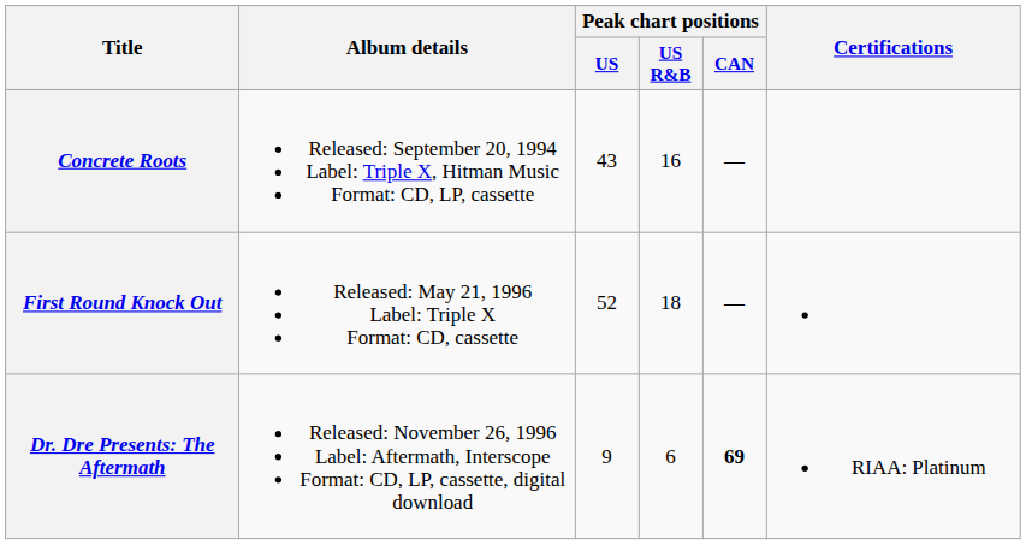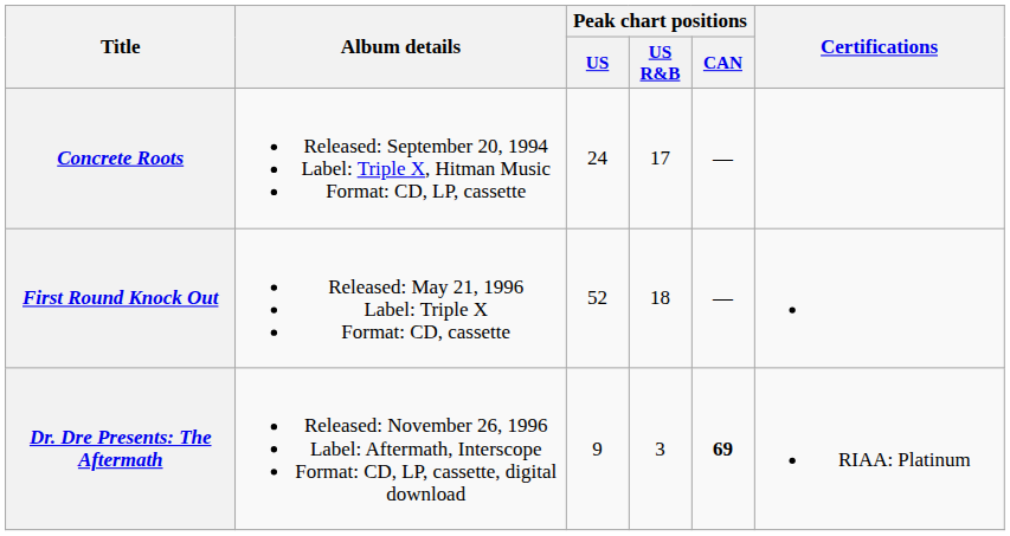Concrete Roots | Peak chart positions / US: 43 -> 24
Concrete Roots | Peak chart positions / US R&B: 16 -> 17
Dr. Dre Presents: The Aftermath | Peak chart positions / US R&B: 6 -> 3
